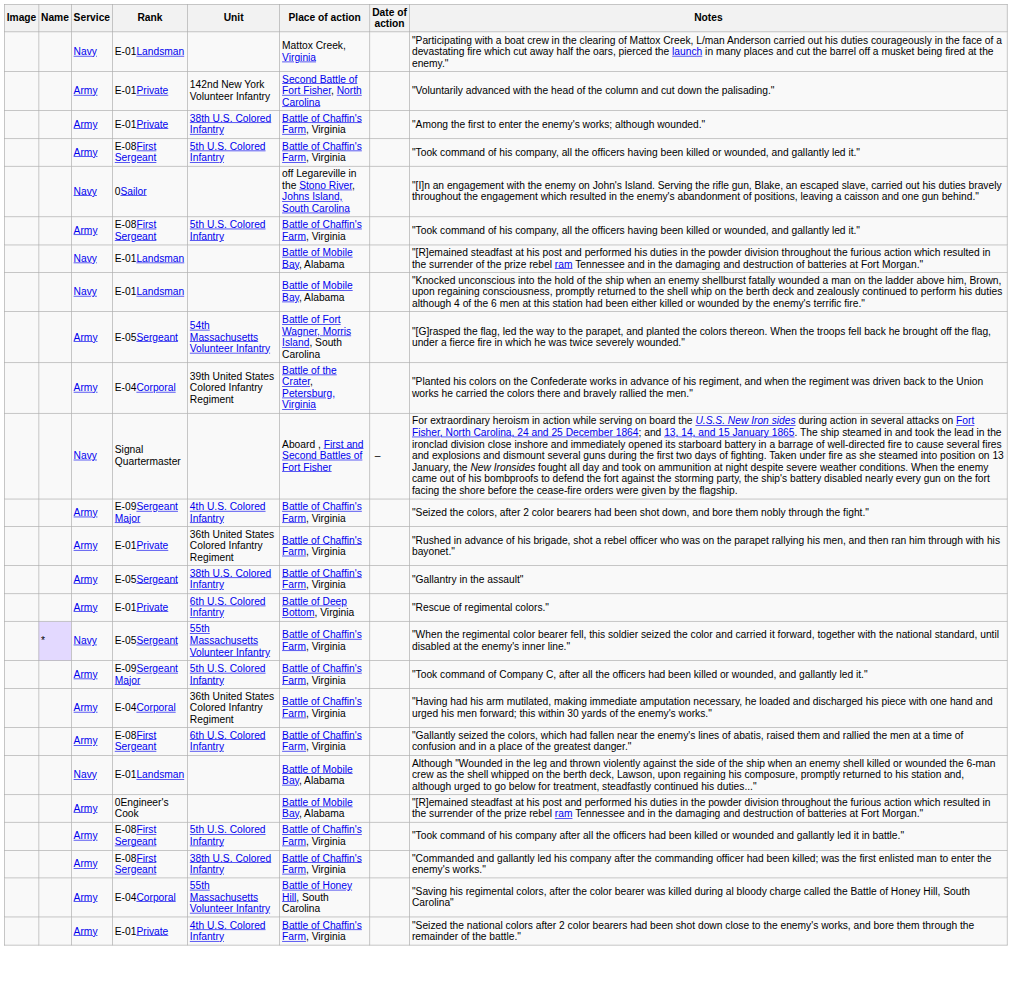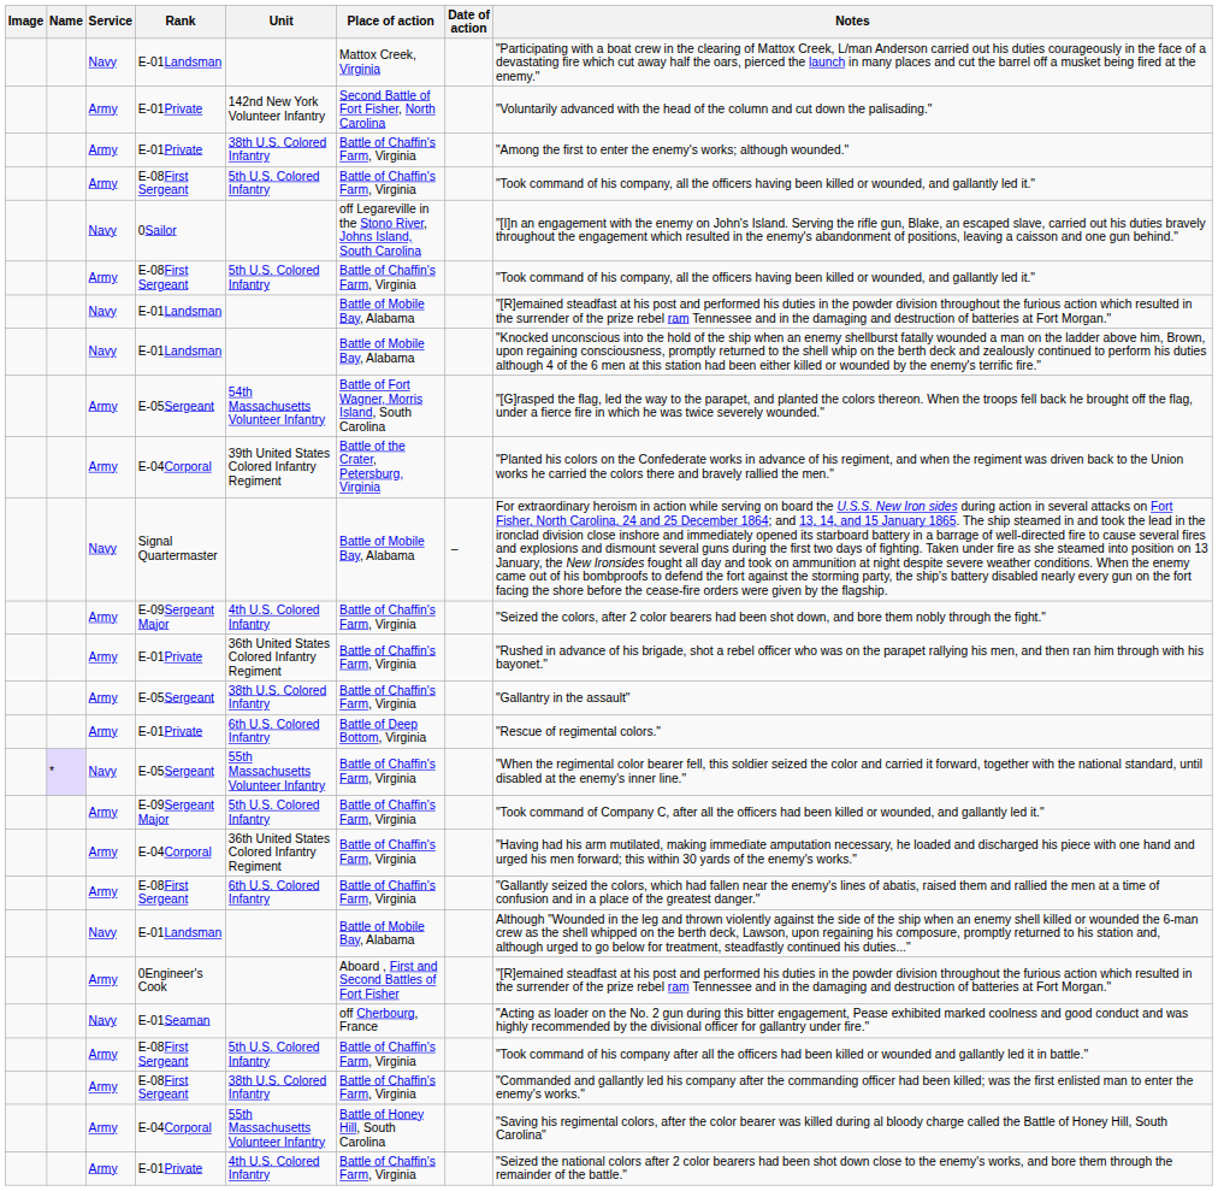Signal Quartermaster | Place of action: Aboard , First and Second Battles of Fort Fisher -> Battle of Mobile Bay, Alabama
0Engineer's Cook | Place of action: Battle of Mobile Bay, Alabama -> Aboard , First and Second Battles of Fort Fisher
+ row: Navy | E-01Seaman | off Cherbourg, France | "Acting as loader on the No. 2 gun during this bitter engagement, Pease exhibited marked coolness and good conduct and was highly recommended by the divisional officer for gallantry under fire."
